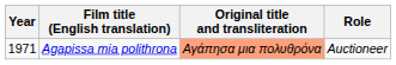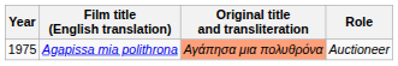Agapissa mia polithrona | Year: 1971 -> 1975
